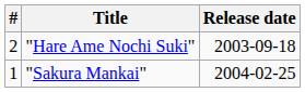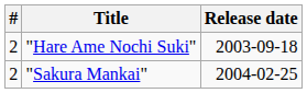"Sakura Mankai" | #: 1 -> 2
